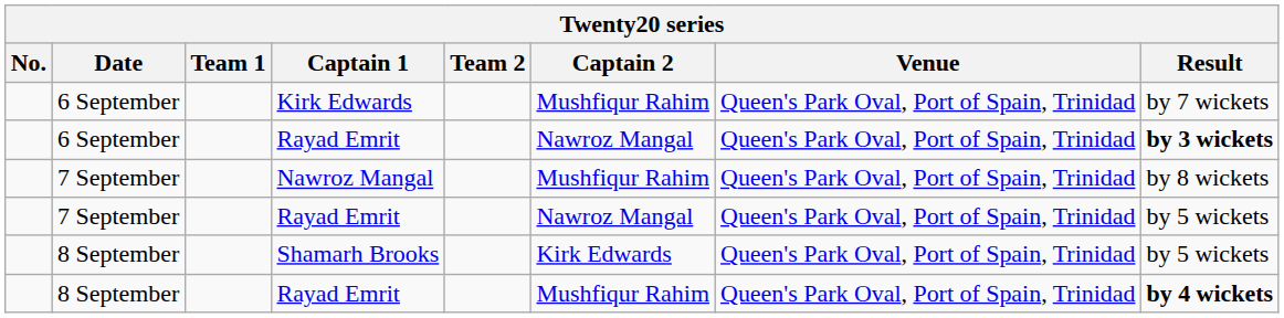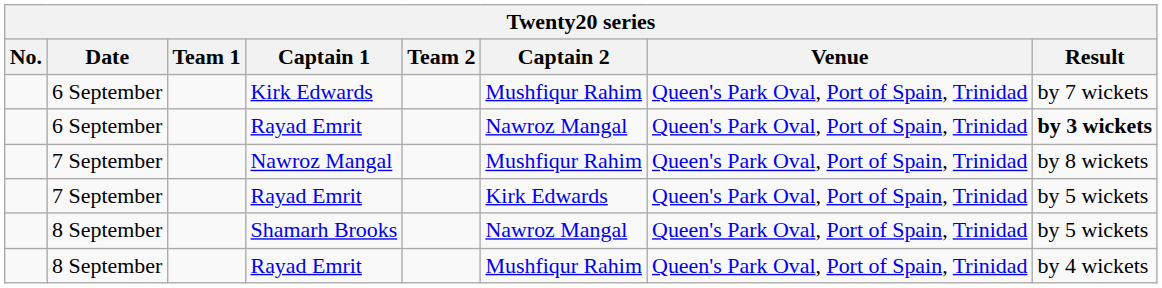7 September / Rayad Emrit | Captain 2: Nawroz Mangal -> Kirk Edwards
Shamarh Brooks | Captain 2: Kirk Edwards -> Nawroz Mangal
8 September / Rayad Emrit | Result: bold -> normal
